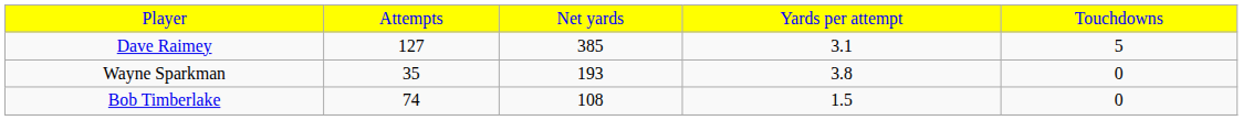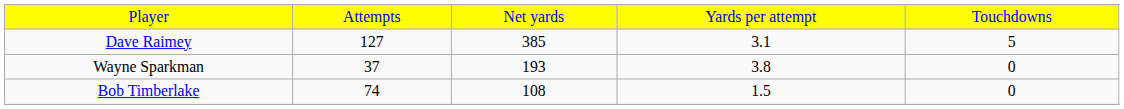Wayne Sparkman | column 2: 35 -> 37
